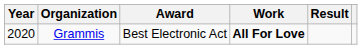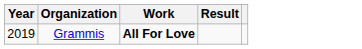- column: Award | Best Electronic Act
Grammis | Year: 2020 -> 2019
